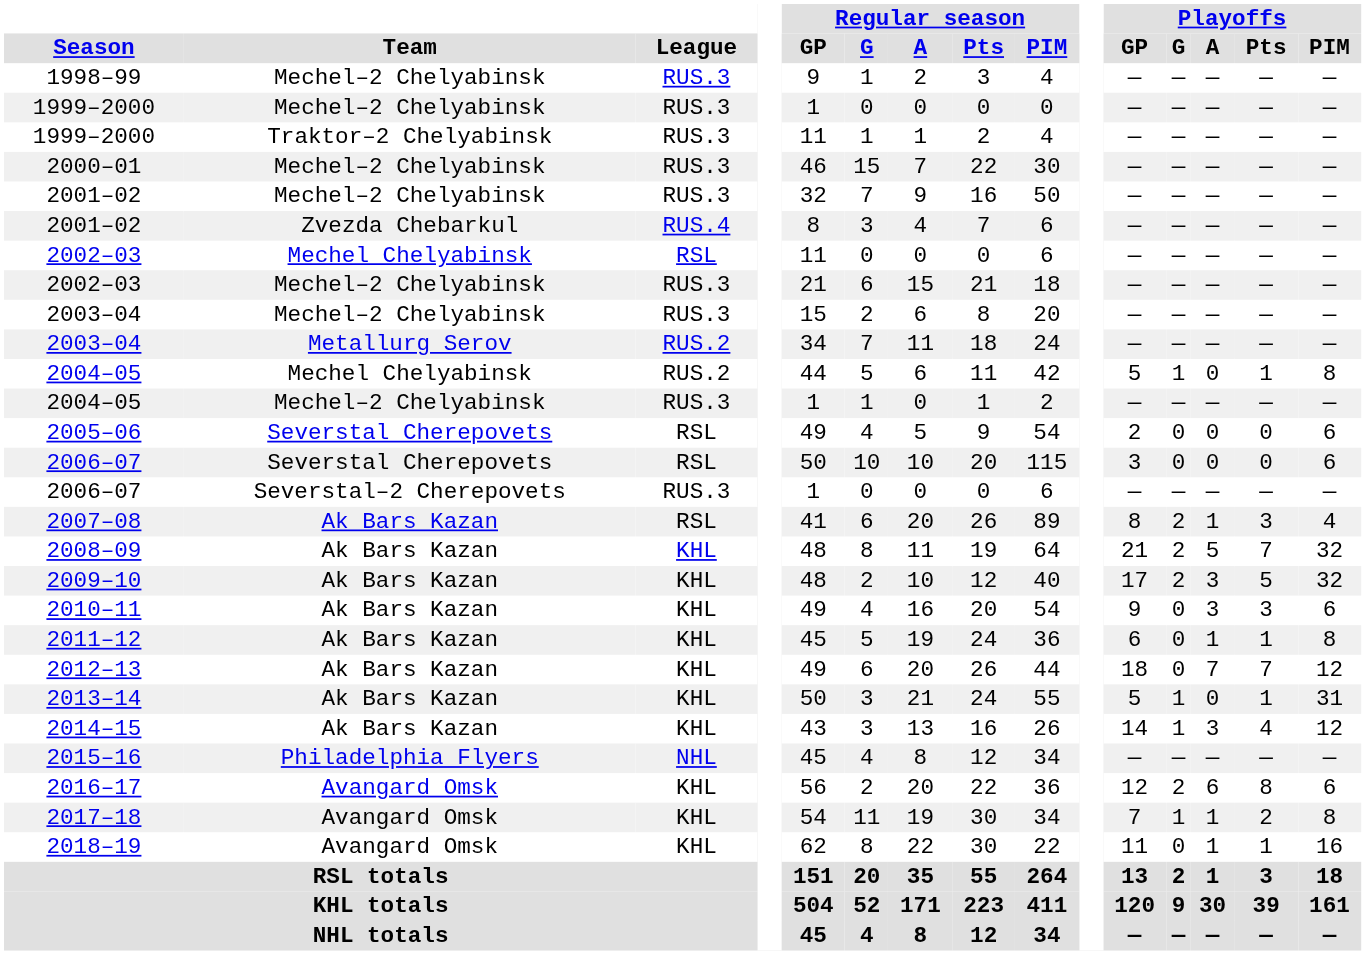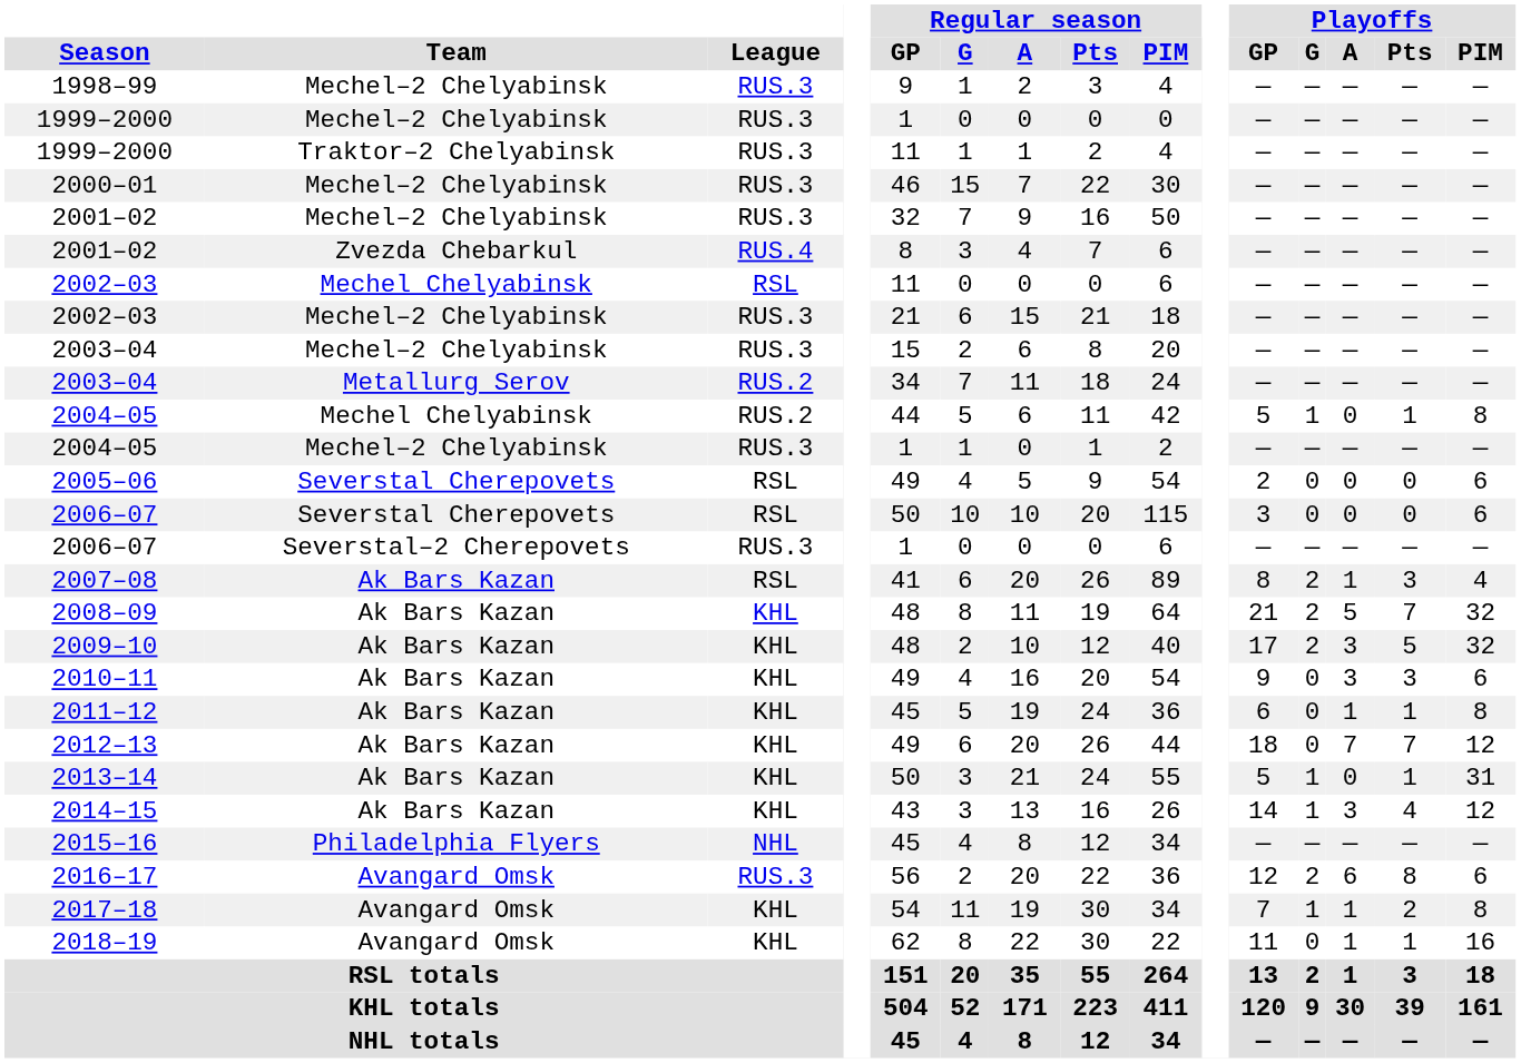2016–17 | League: KHL -> RUS.3
